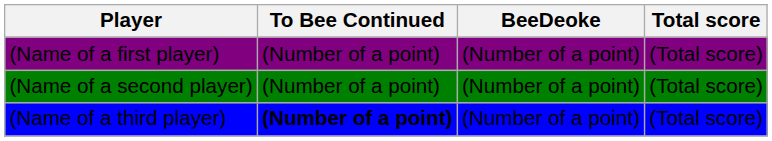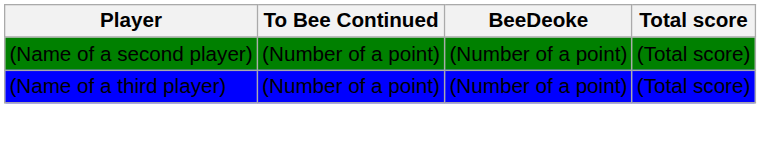- row: (Name of a first player) | (Number of a point) | (Number of a point) | (Total score)
(Name of a third player) | To Bee Continued: bold -> normal
